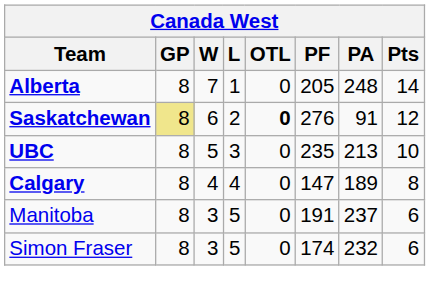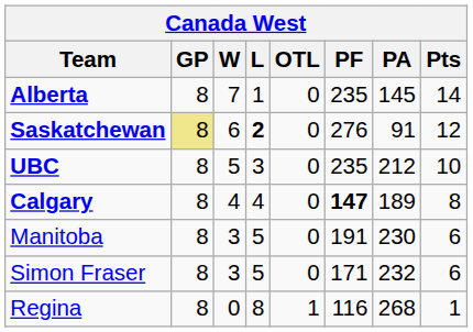Alberta | PF: 205 -> 235
Alberta | PA: 248 -> 145
Saskatchewan | L: normal -> bold
Saskatchewan | OTL: bold -> normal
UBC | PA: 213 -> 212
Calgary | PF: normal -> bold
Manitoba | PA: 237 -> 230
Simon Fraser | PF: 174 -> 171
+ row: Regina | 8 | 0 | 8 | 1 | 116 | 268 | 1
